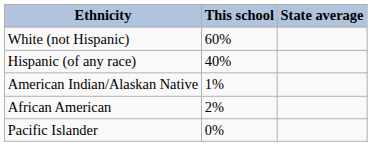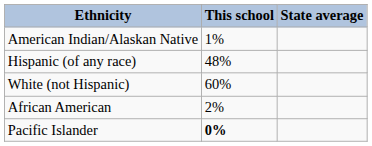rows swapped: White (not Hispanic) <-> American Indian/Alaskan Native
Hispanic (of any race) | This school: 40% -> 48%
Pacific Islander | This school: normal -> bold
